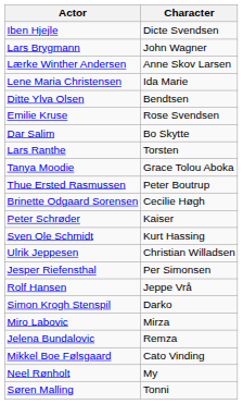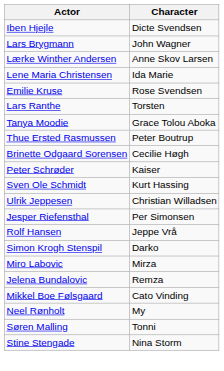- row: Ditte Ylva Olsen | Bendtsen
- row: Dar Salim | Bo Skytte
+ row: Stine Stengade | Nina Storm
